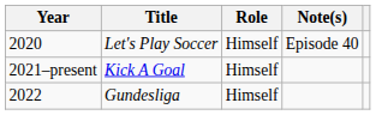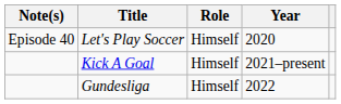columns swapped: Year <-> Note(s)
